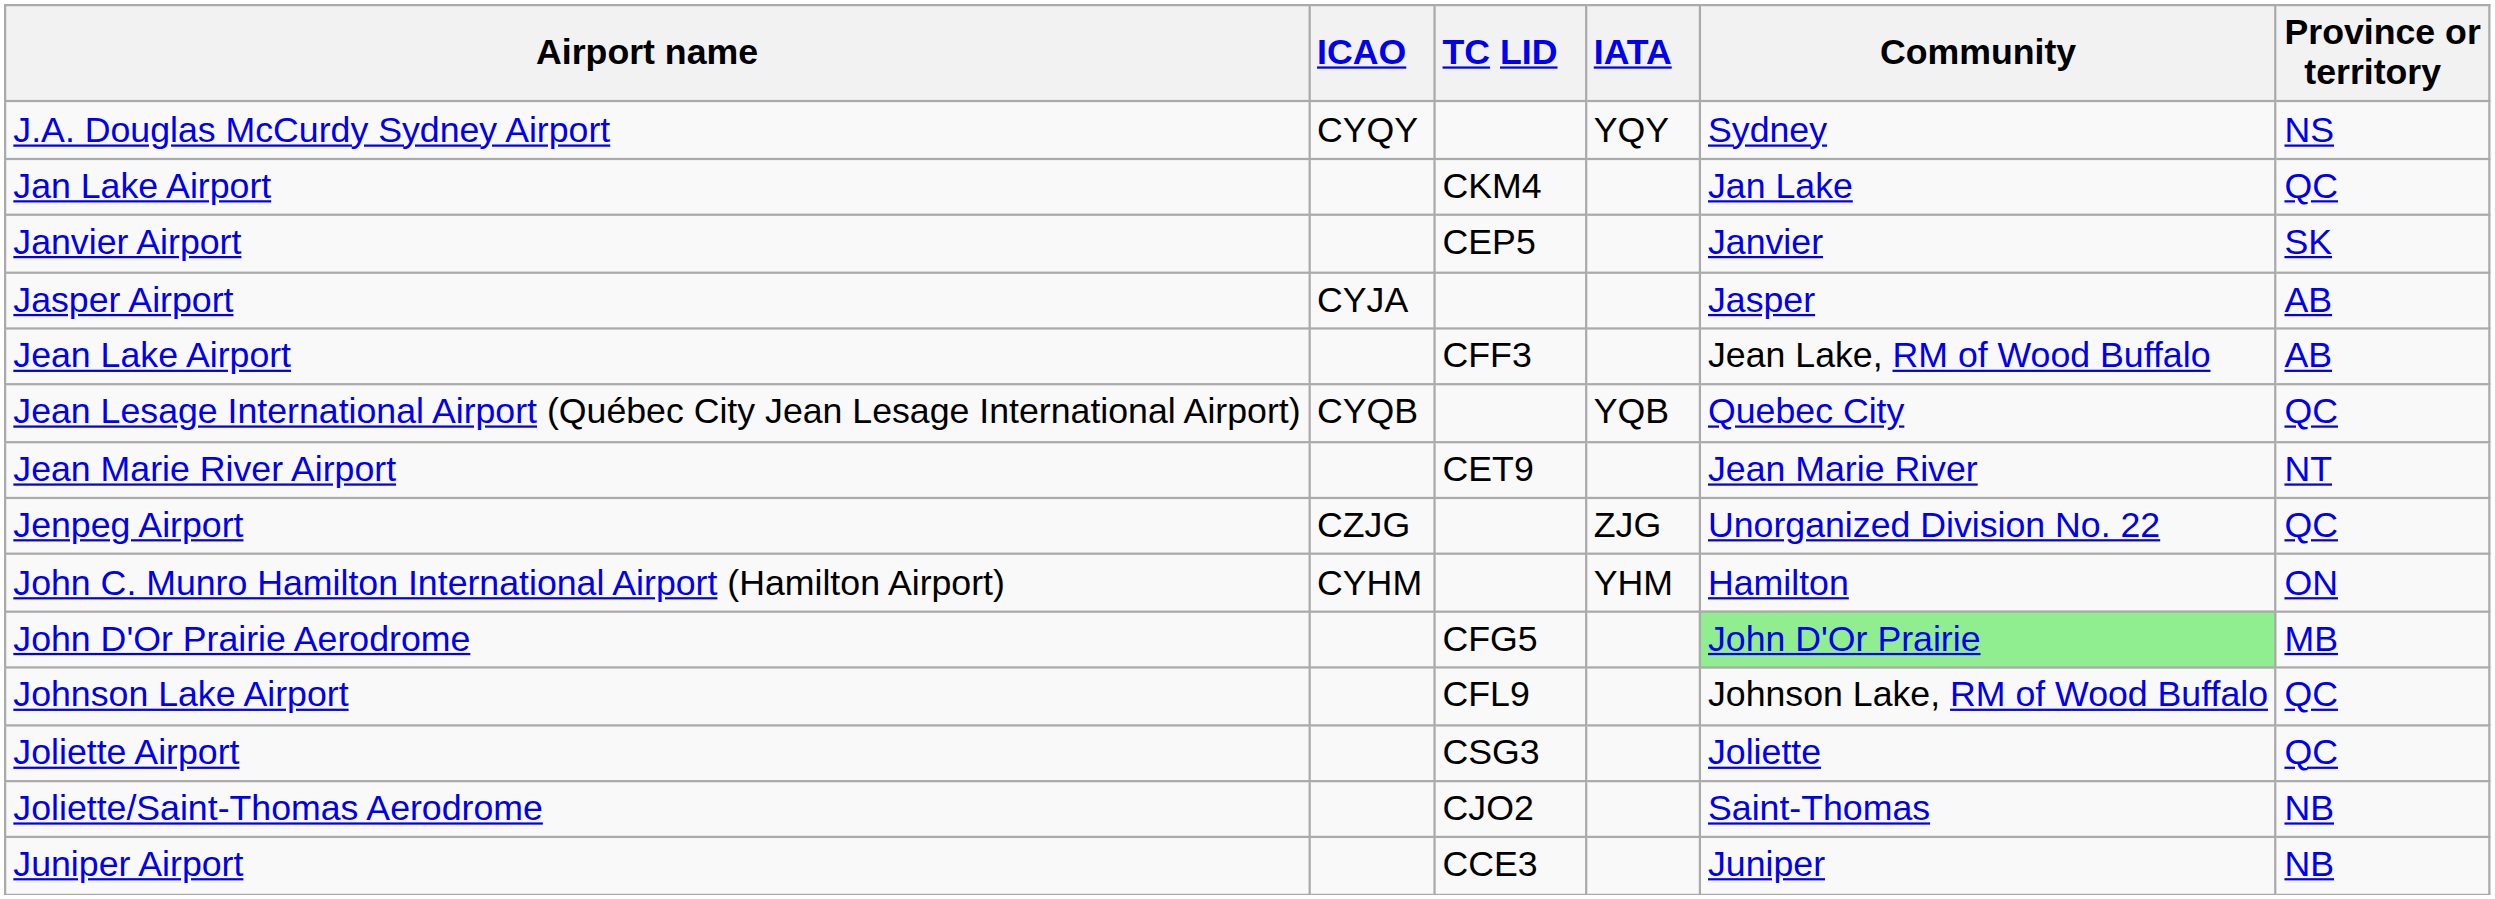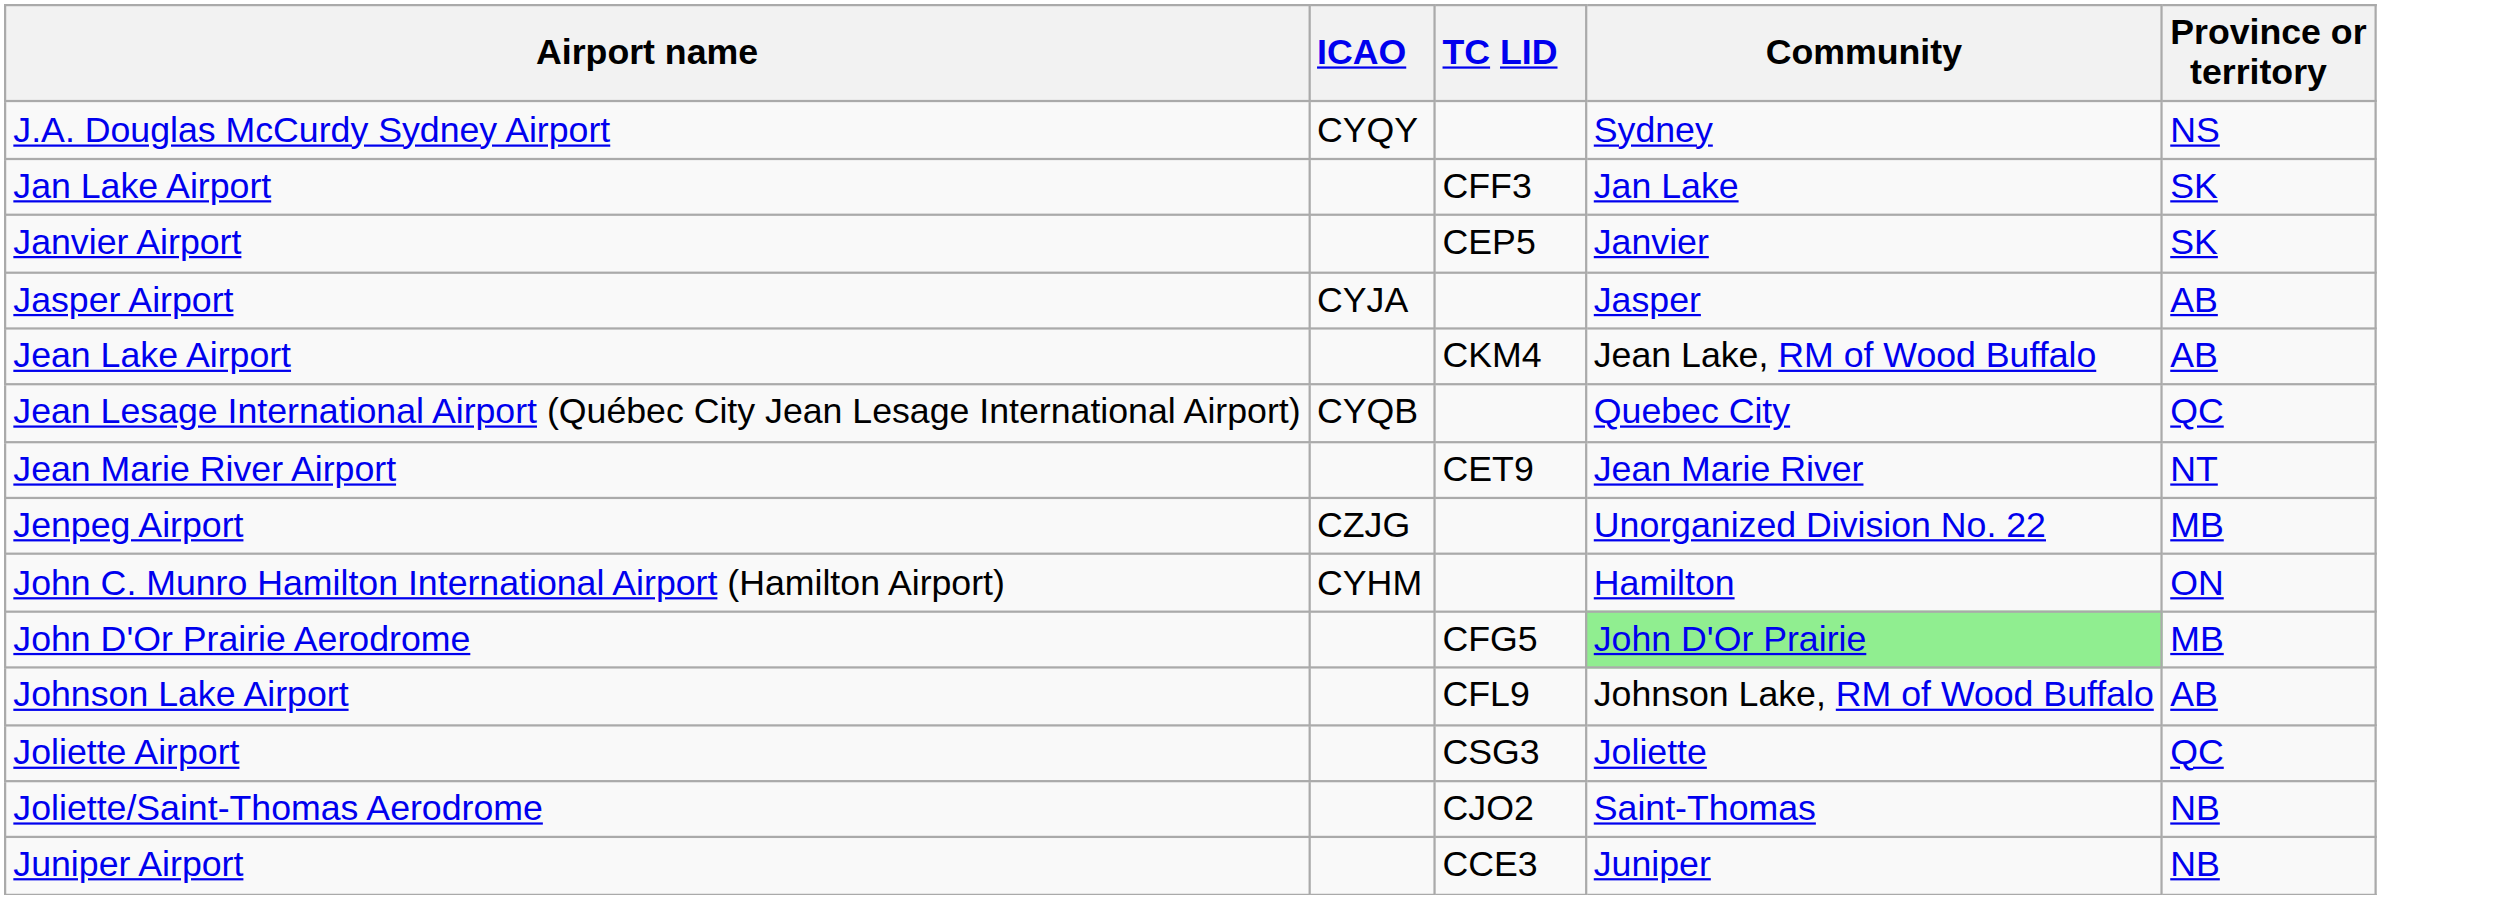- column: IATA | YQY | YQB | ZJG | YHM
Jan Lake Airport | TC LID: CKM4 -> CFF3
Jan Lake Airport | Province or territory: QC -> SK
Jean Lake Airport | TC LID: CFF3 -> CKM4
Jenpeg Airport | Province or territory: QC -> MB
Johnson Lake Airport | Province or territory: QC -> AB
